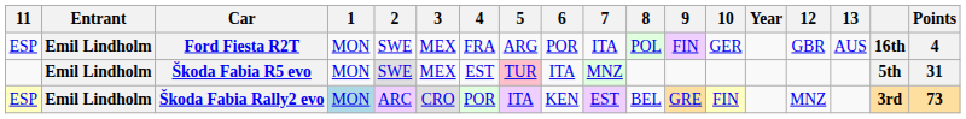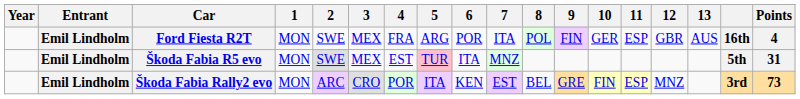columns swapped: Year <-> 11
Škoda Fabia Rally2 evo | 1: lightblue background -> no background
